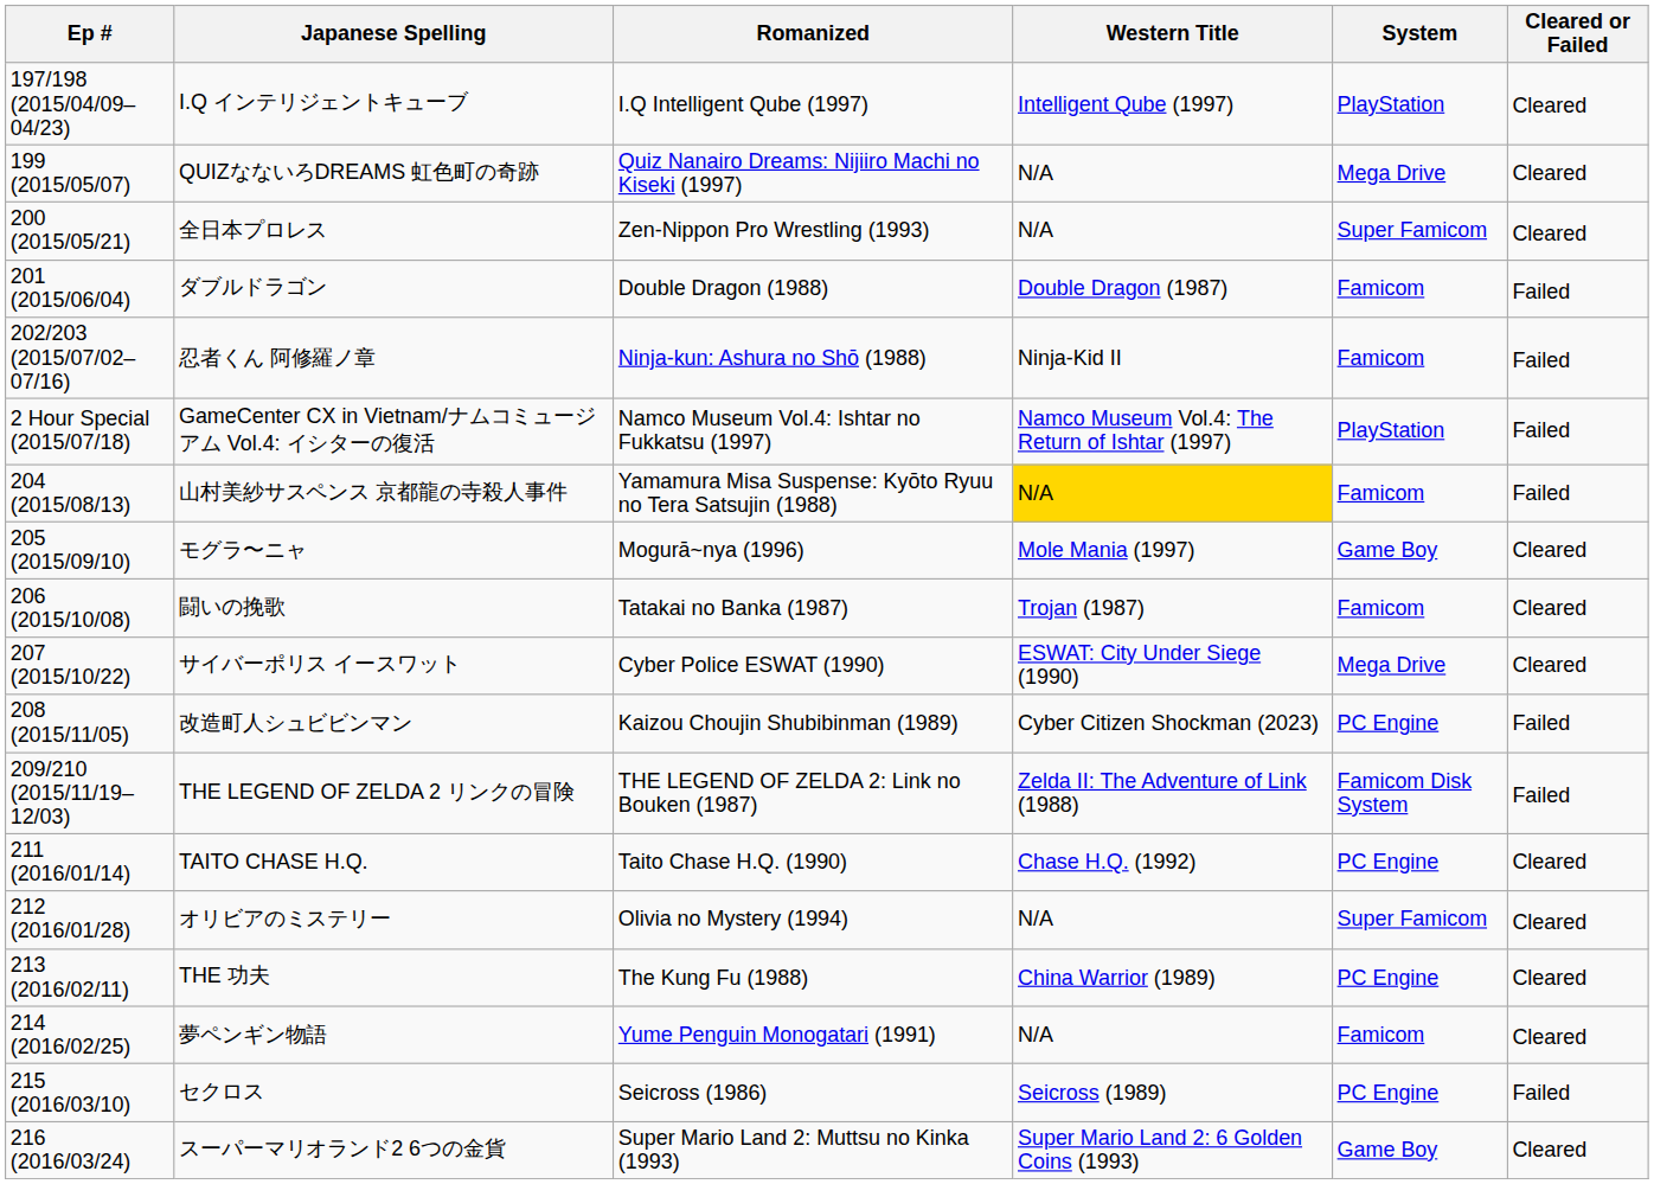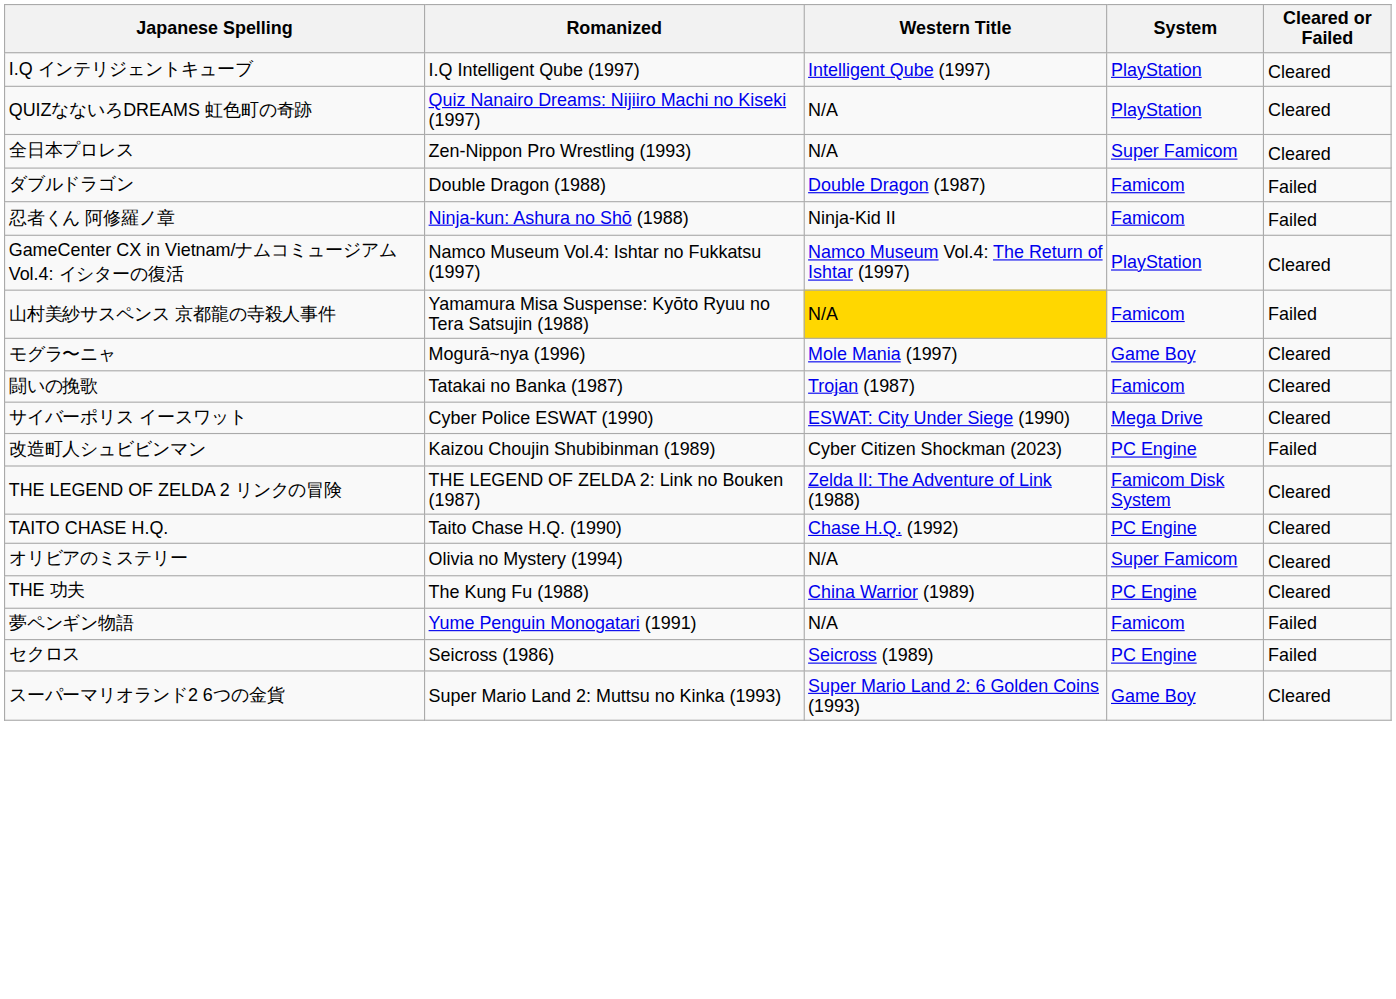- column: Ep # | 197/198 (2015/04/09–04/23) | 199 (2015/05/07) | 200 (2015/05/21) | 201 (2015/06/04) | 202/203 (2015/07/02–07/16) | 2 Hour Special (2015/07/18) | 204 (2015/08/13) | 205 (2015/09/10) | 206 (2015/10/08) | 207 (2015/10/22) | 208 (2015/11/05) | 209/210 (2015/11/19–12/03) | 211 (2016/01/14) | 212 (2016/01/28) | 213 (2016/02/11) | 214 (2016/02/25) | 215 (2016/03/10) | 216 (2016/03/24)
QUIZなないろDREAMS 虹色町の奇跡 | System: Mega Drive -> PlayStation
GameCenter CX in Vietnam/ナムコミュージアム Vol.4: イシターの復活 | Cleared or Failed: Failed -> Cleared
THE LEGEND OF ZELDA 2 リンクの冒険 | Cleared or Failed: Failed -> Cleared
夢ペンギン物語 | Cleared or Failed: Cleared -> Failed
